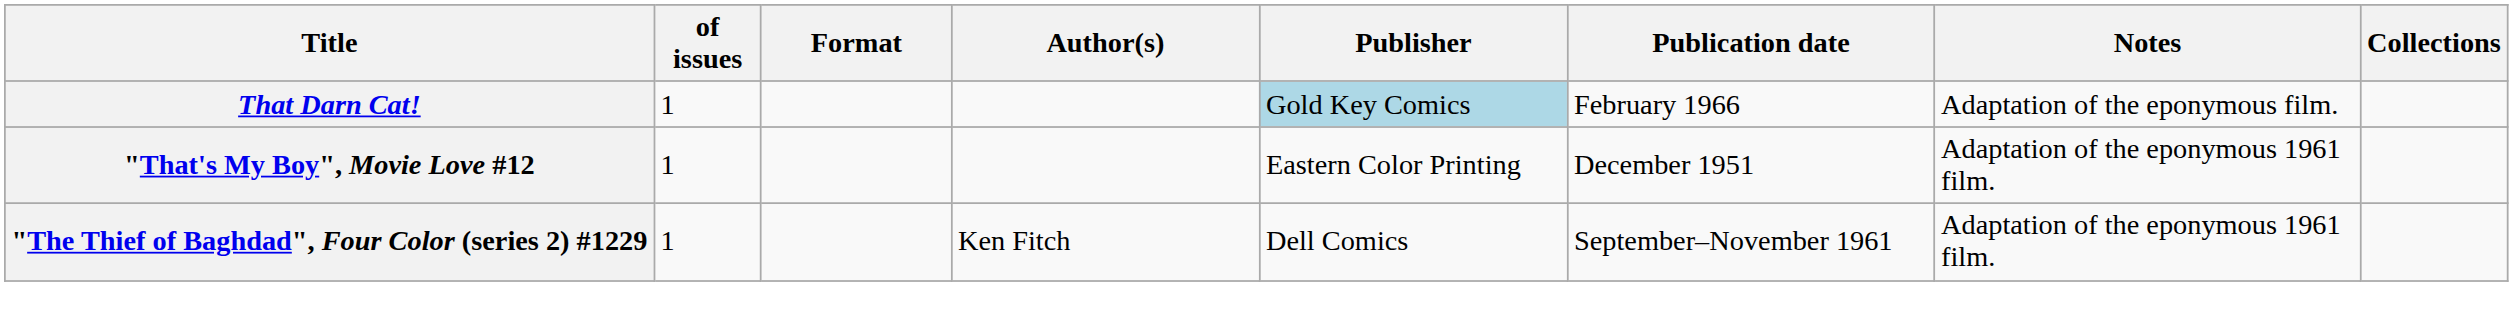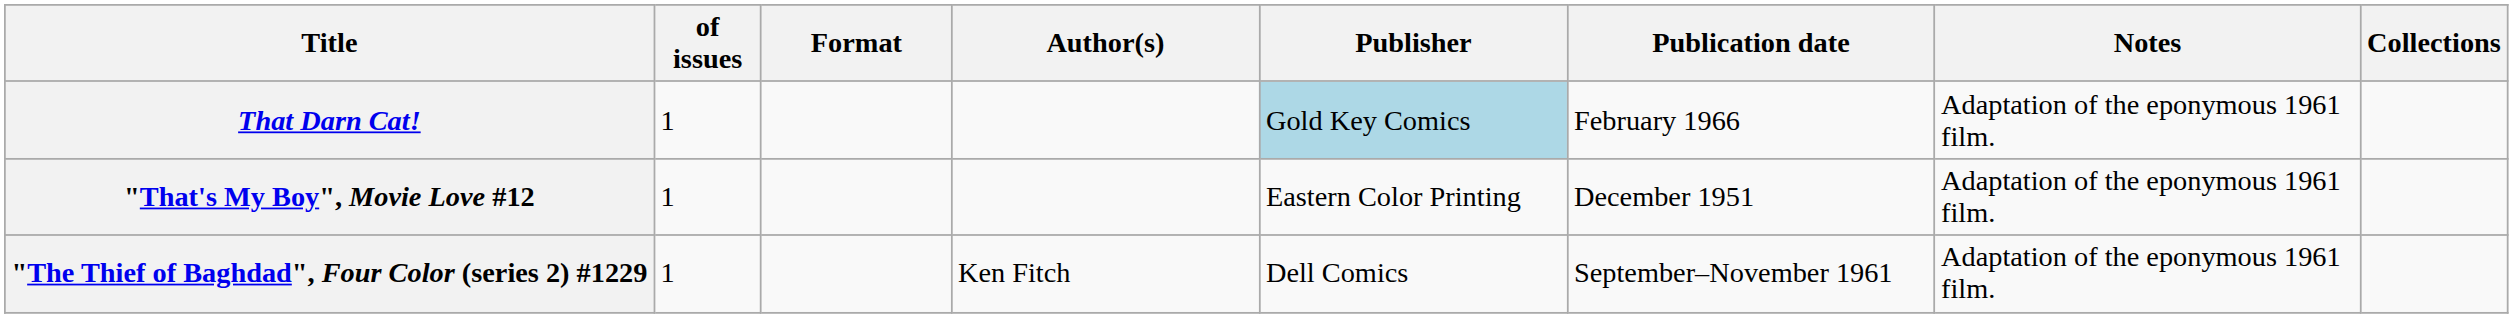That Darn Cat! | Notes: Adaptation of the eponymous film. -> Adaptation of the eponymous 1961 film.
